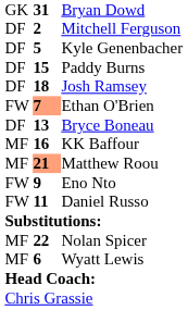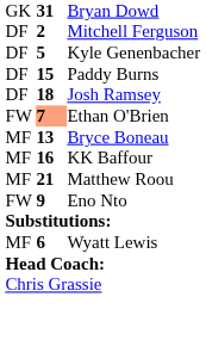Bryce Boneau | column 1: DF -> MF
Matthew Roou | column 2: lightsalmon background -> no background
- row: FW | 11 | Daniel Russo
- row: MF | 22 | Nolan Spicer
